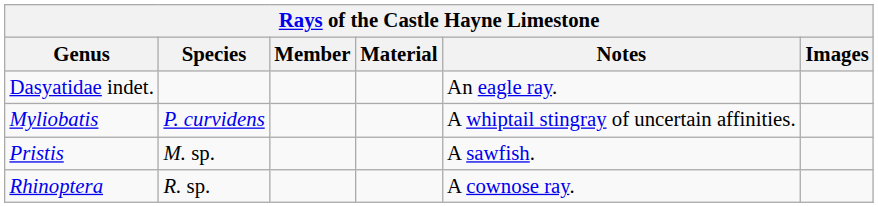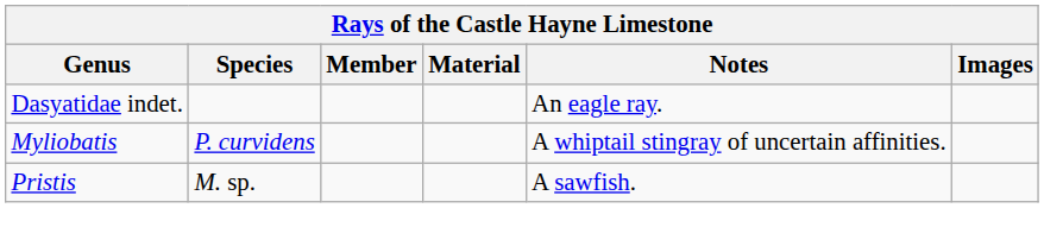- row: Rhinoptera | R. sp. | A cownose ray.
